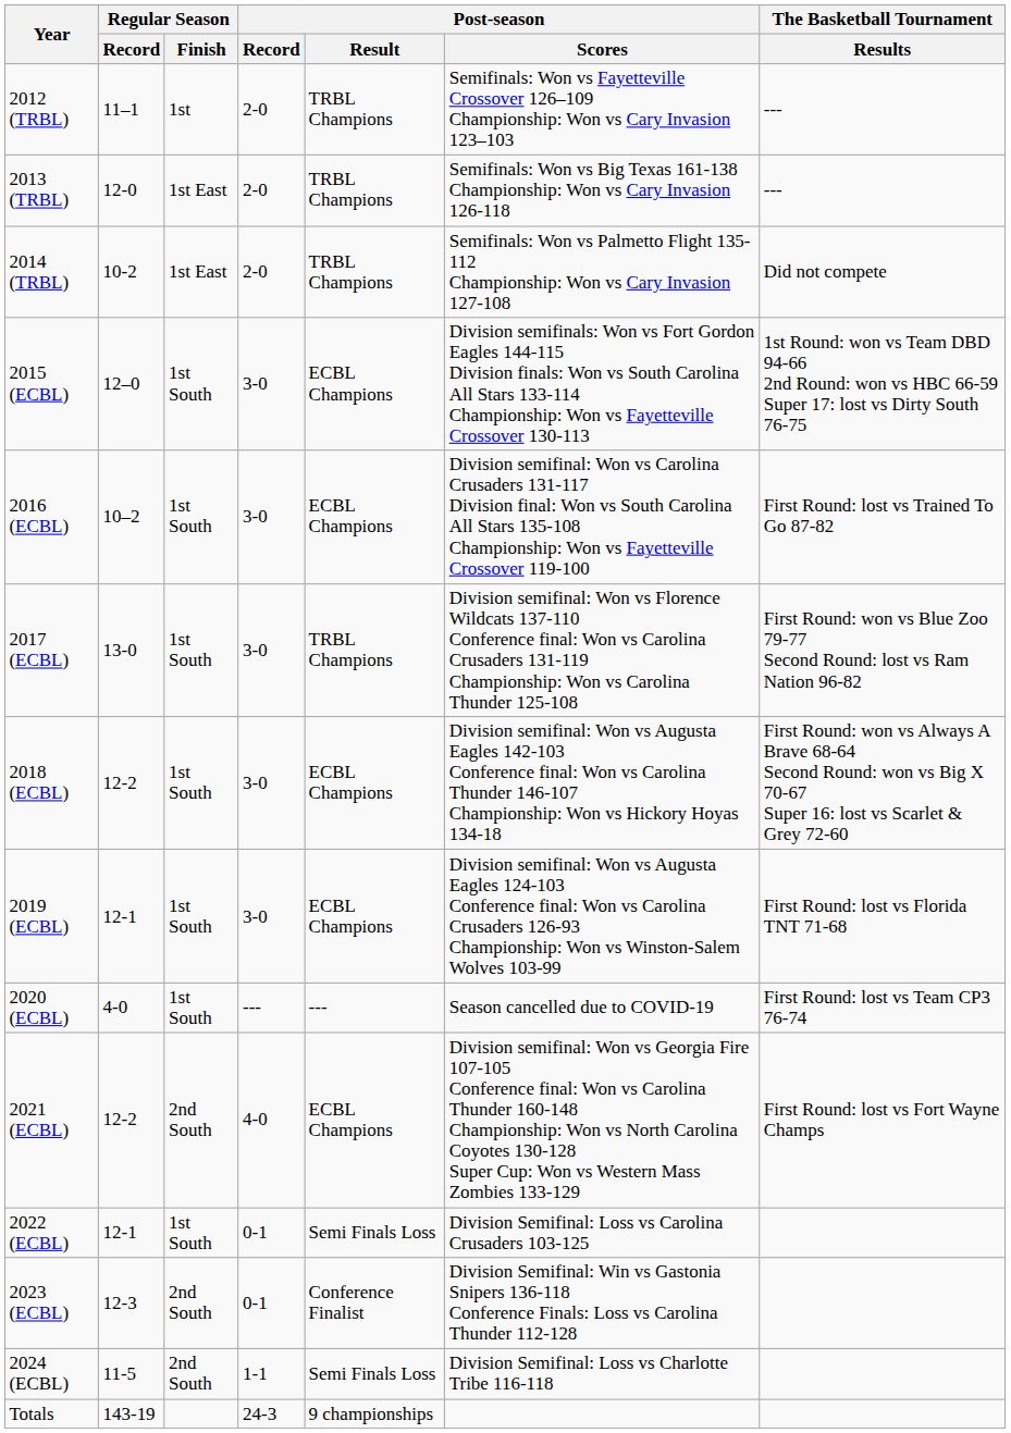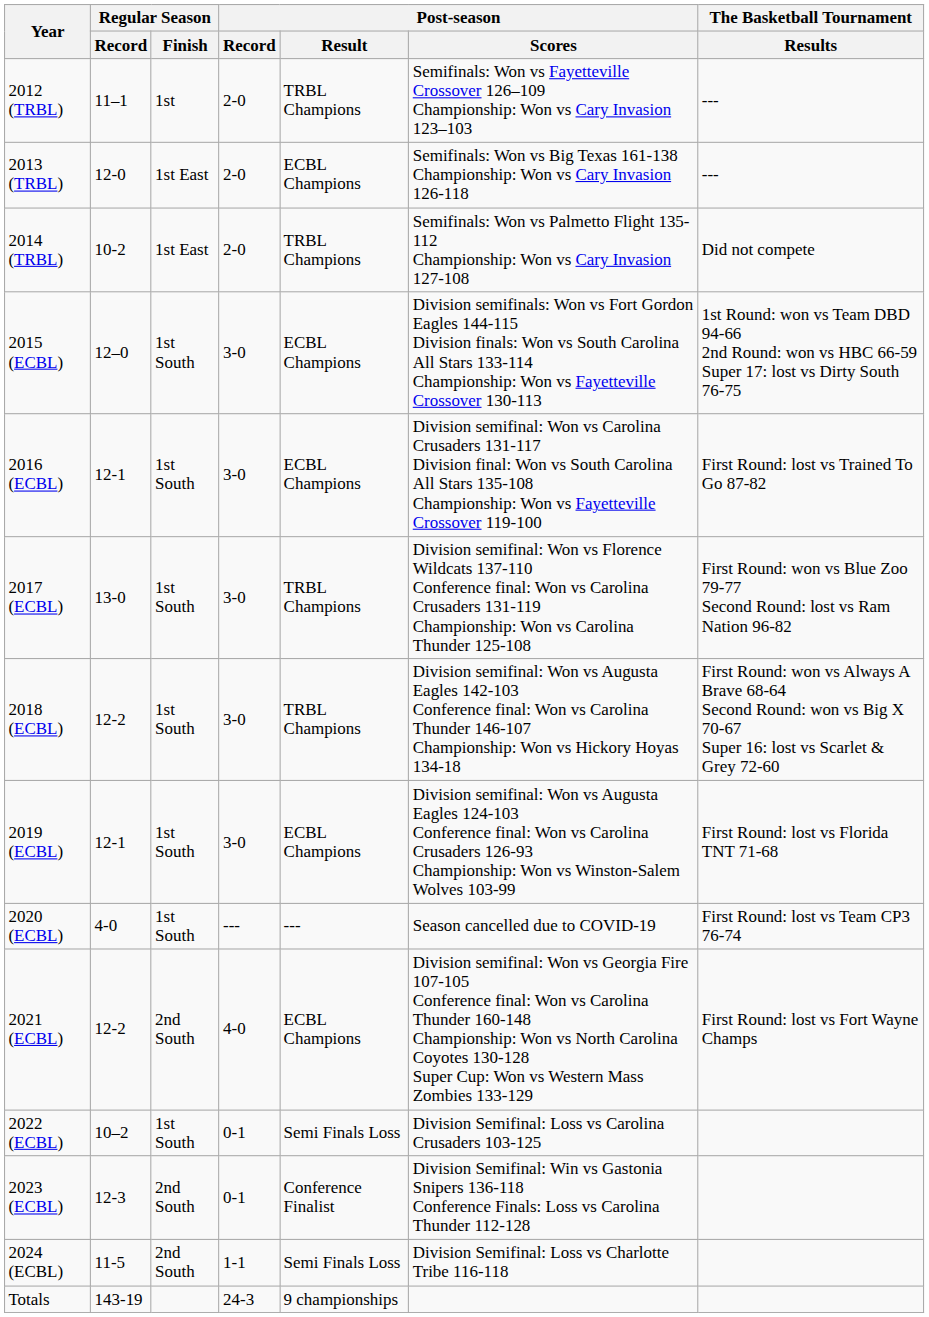2013 (TRBL) | Post-season / Result: TRBL Champions -> ECBL Champions
2016 (ECBL) | Regular Season / Record: 10–2 -> 12-1
2018 (ECBL) | Post-season / Result: ECBL Champions -> TRBL Champions
2022 (ECBL) | Regular Season / Record: 12-1 -> 10–2
